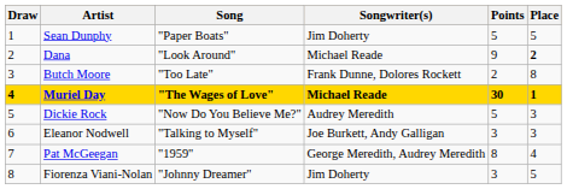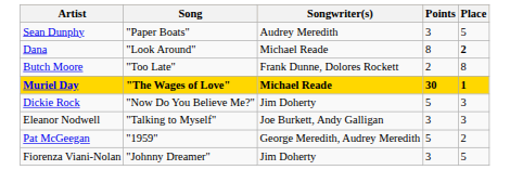- column: Draw | 1 | 2 | 3 | 4 | 5 | 6 | 7 | 8
Sean Dunphy | Songwriter(s): Jim Doherty -> Audrey Meredith
Sean Dunphy | Points: 5 -> 3
Dana | Points: 9 -> 8
Dickie Rock | Songwriter(s): Audrey Meredith -> Jim Doherty
Pat McGeegan | Points: 8 -> 5
Pat McGeegan | Place: 4 -> 2
